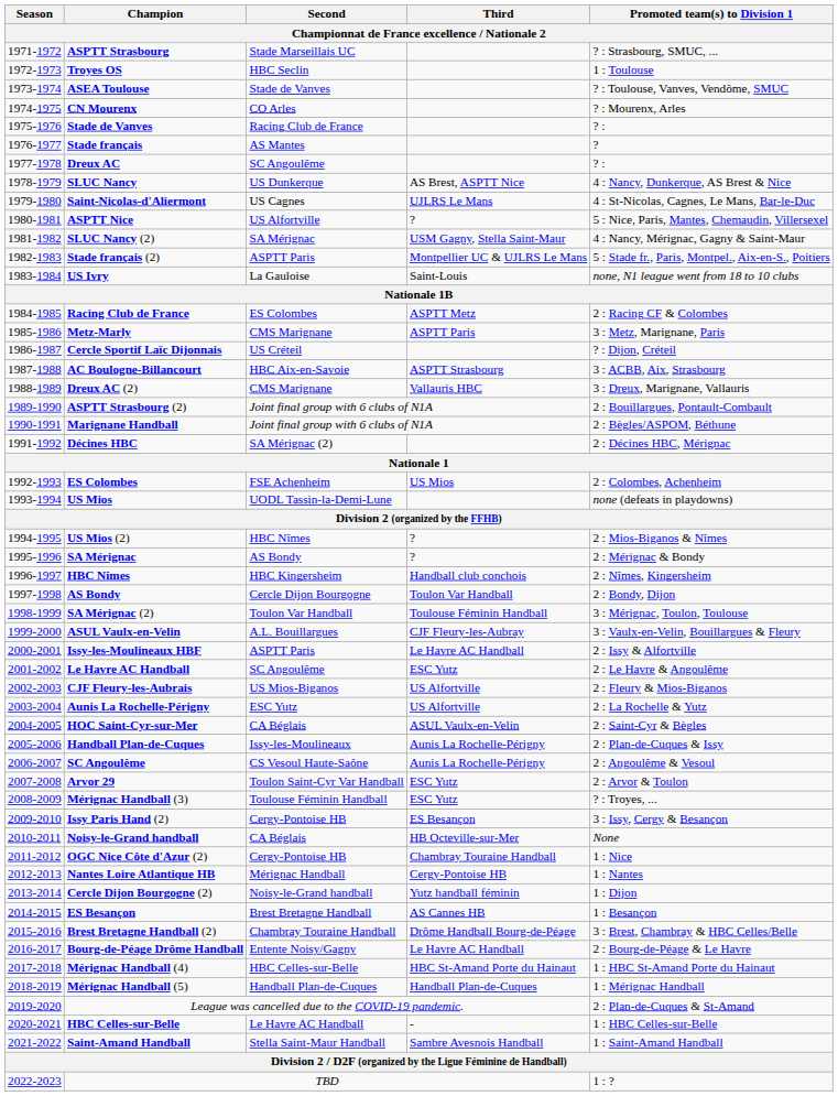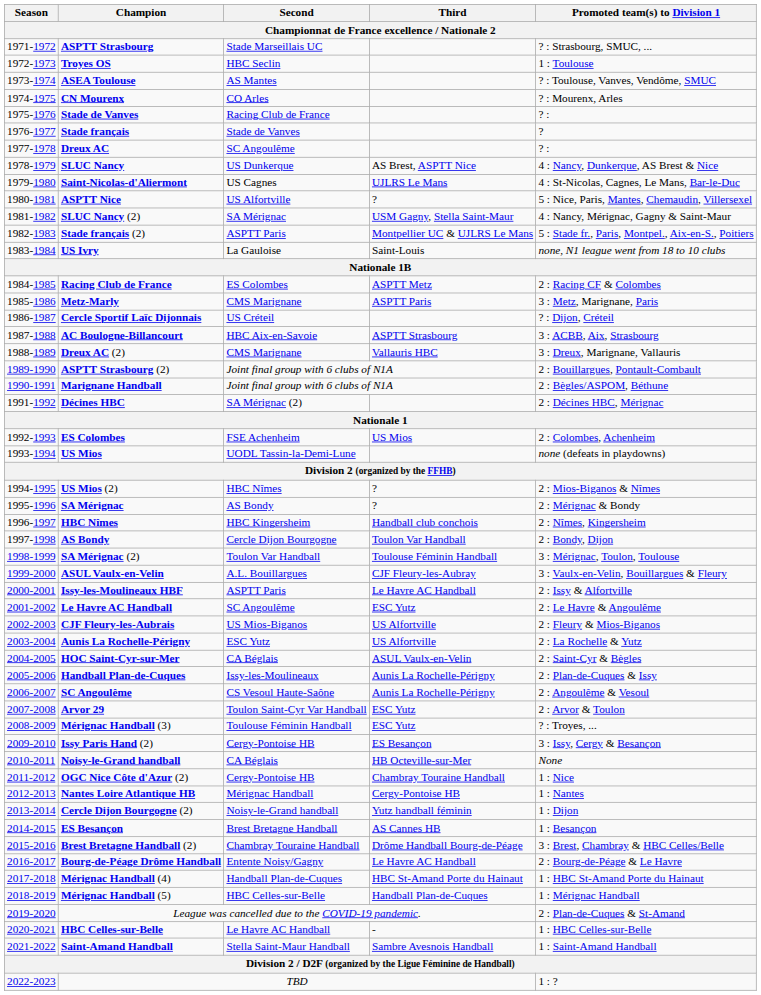ASEA Toulouse | Second: Stade de Vanves -> AS Mantes
Stade français | Second: AS Mantes -> Stade de Vanves
Mérignac Handball (4) | Second: HBC Celles-sur-Belle -> Handball Plan-de-Cuques
Mérignac Handball (5) | Second: Handball Plan-de-Cuques -> HBC Celles-sur-Belle
